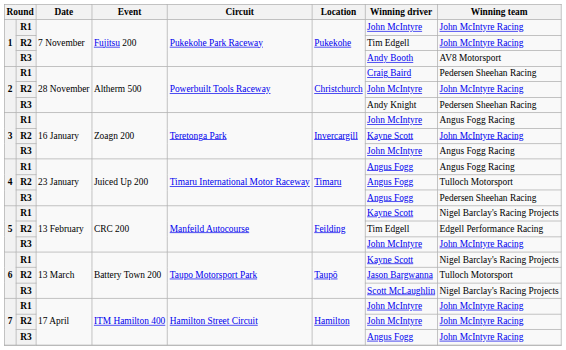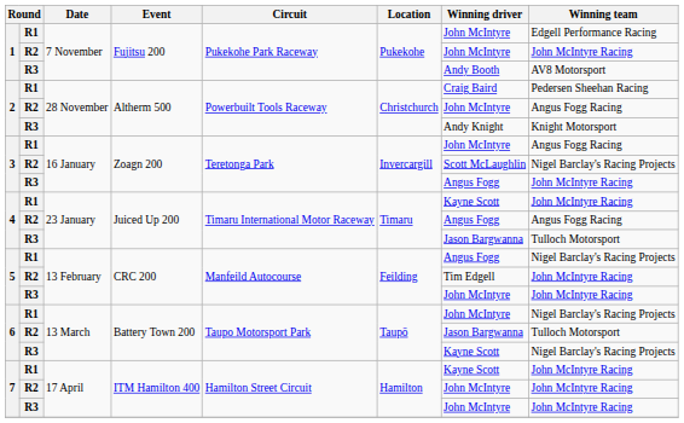1 / R1 | Winning team: John McIntyre Racing -> Edgell Performance Racing
1 / R2 | Winning driver: Tim Edgell -> John McIntyre
2 / R2 | Winning team: John McIntyre Racing -> Angus Fogg Racing
2 / R3 | Winning team: Pedersen Sheehan Racing -> Knight Motorsport
3 / R2 | Winning driver: Kayne Scott -> Scott McLaughlin
3 / R2 | Winning team: John McIntyre Racing -> Nigel Barclay's Racing Projects
3 / R3 | Winning driver: John McIntyre -> Angus Fogg
3 / R3 | Winning team: Angus Fogg Racing -> John McIntyre Racing
4 / R1 | Winning driver: Angus Fogg -> Kayne Scott
4 / R1 | Winning team: Angus Fogg Racing -> John McIntyre Racing
4 / R2 | Winning team: Tulloch Motorsport -> Angus Fogg Racing
4 / R3 | Winning driver: Angus Fogg -> Jason Bargwanna
4 / R3 | Winning team: Pedersen Sheehan Racing -> Tulloch Motorsport
5 / R1 | Winning driver: Kayne Scott -> Angus Fogg
5 / R2 | Winning team: Edgell Performance Racing -> John McIntyre Racing
6 / R1 | Winning driver: Kayne Scott -> John McIntyre
6 / R3 | Winning driver: Scott McLaughlin -> Kayne Scott
7 / R1 | Winning driver: John McIntyre -> Kayne Scott
7 / R3 | Winning driver: Angus Fogg -> John McIntyre
